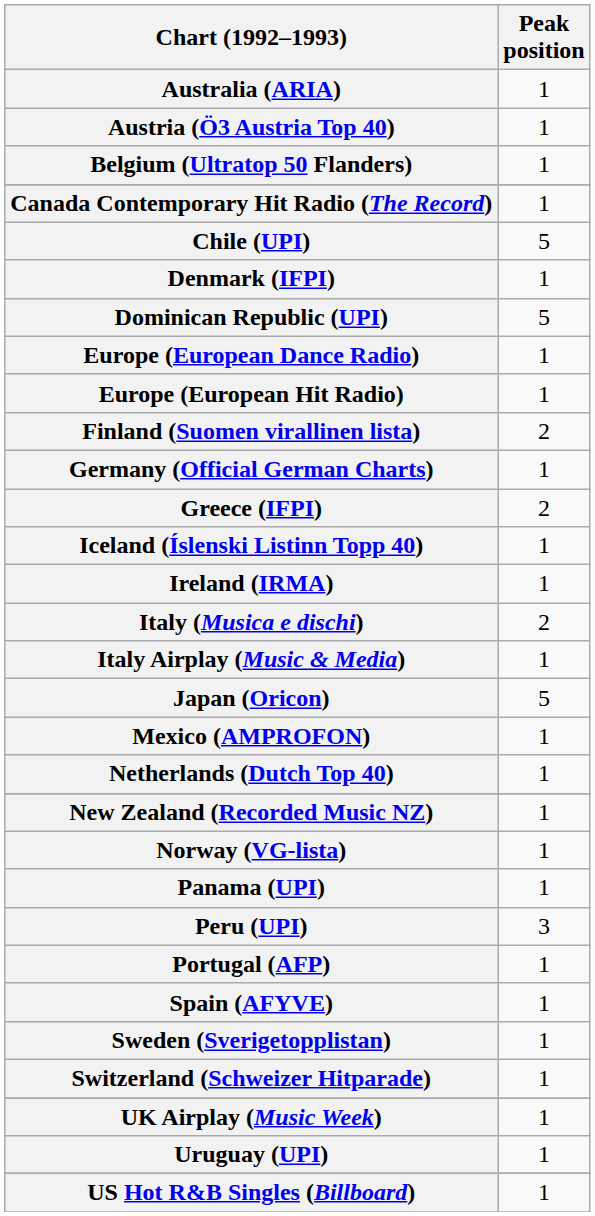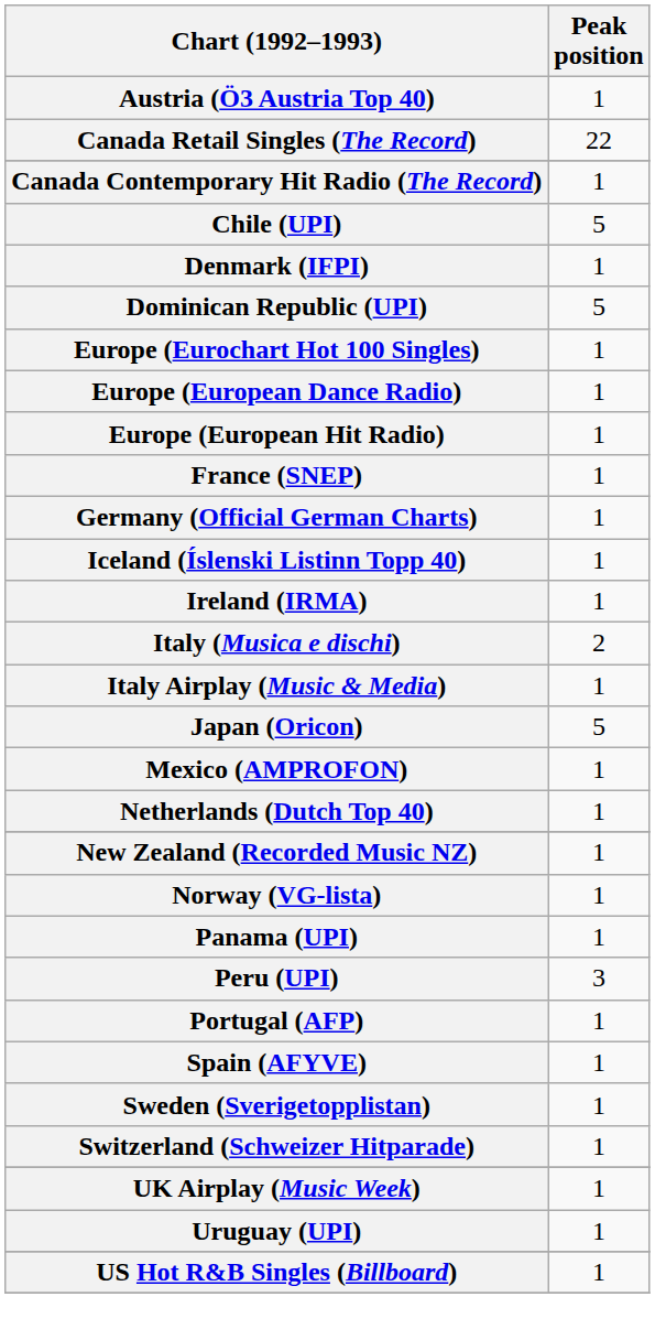- row: Australia (ARIA) | 1
- row: Belgium (Ultratop 50 Flanders) | 1
+ row: Canada Retail Singles (The Record) | 22
+ row: Europe (Eurochart Hot 100 Singles) | 1
- row: Finland (Suomen virallinen lista) | 2
+ row: France (SNEP) | 1
- row: Greece (IFPI) | 2
